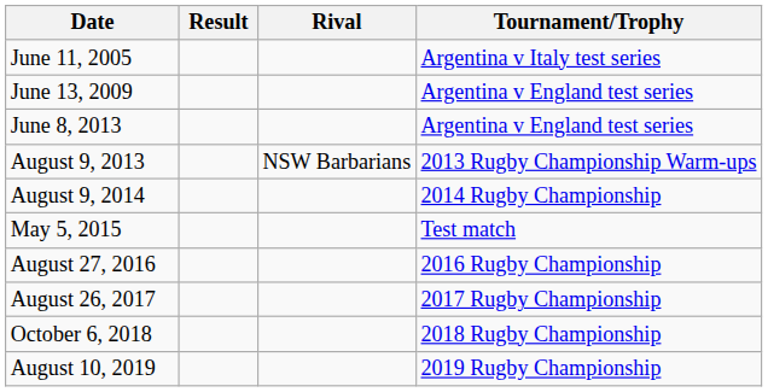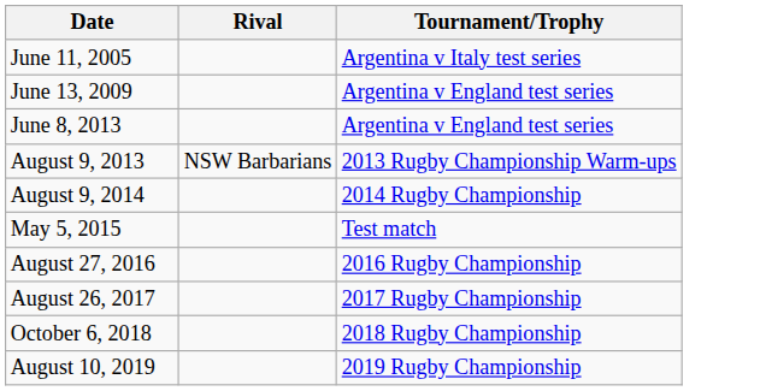- column: Result
